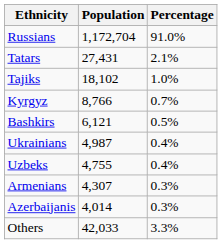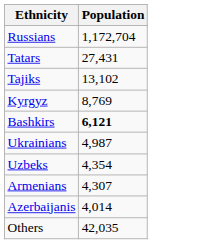- column: Percentage | 91.0% | 2.1% | 1.0% | 0.7% | 0.5% | 0.4% | 0.4% | 0.3% | 0.3% | 3.3%
Tajiks | Population: 18,102 -> 13,102
Kyrgyz | Population: 8,766 -> 8,769
Bashkirs | Population: normal -> bold
Uzbeks | Population: 4,755 -> 4,354
Others | Population: 42,033 -> 42,035
